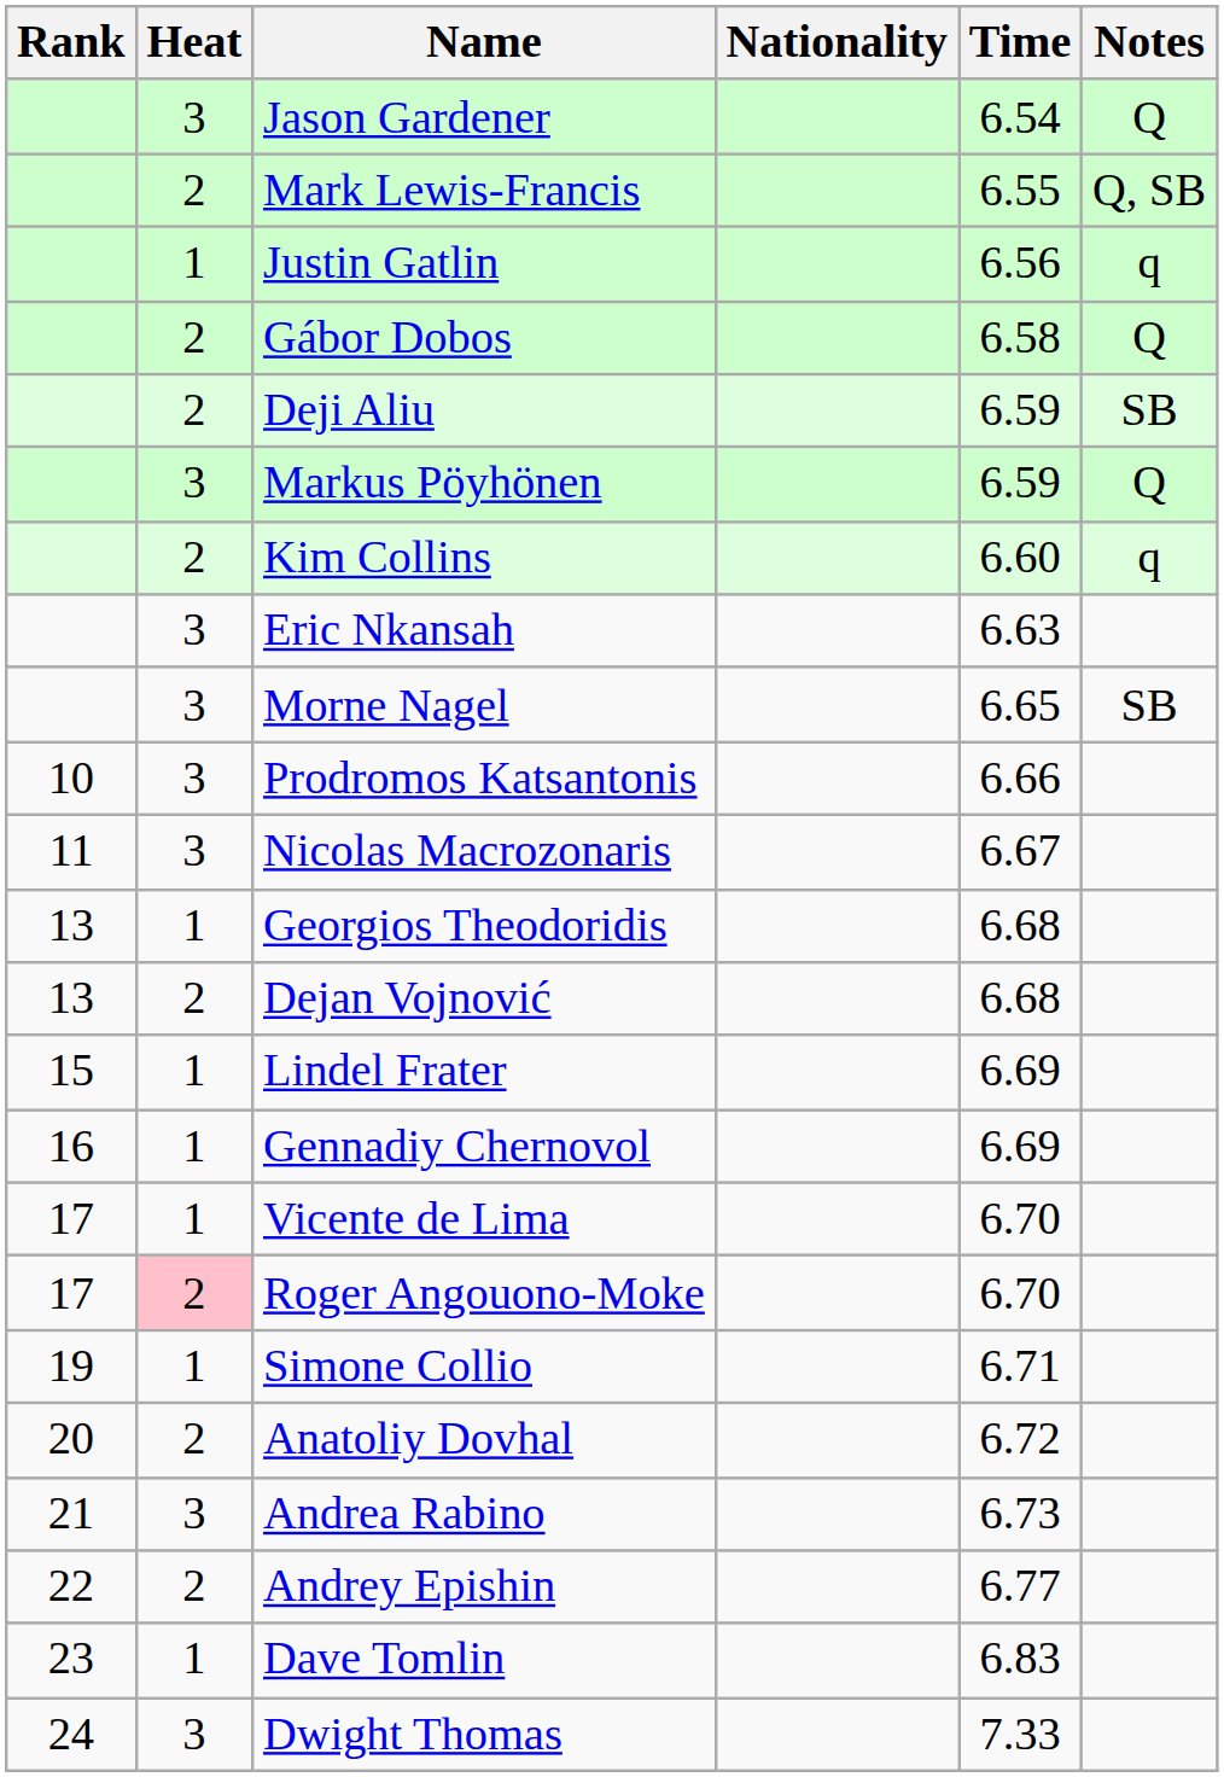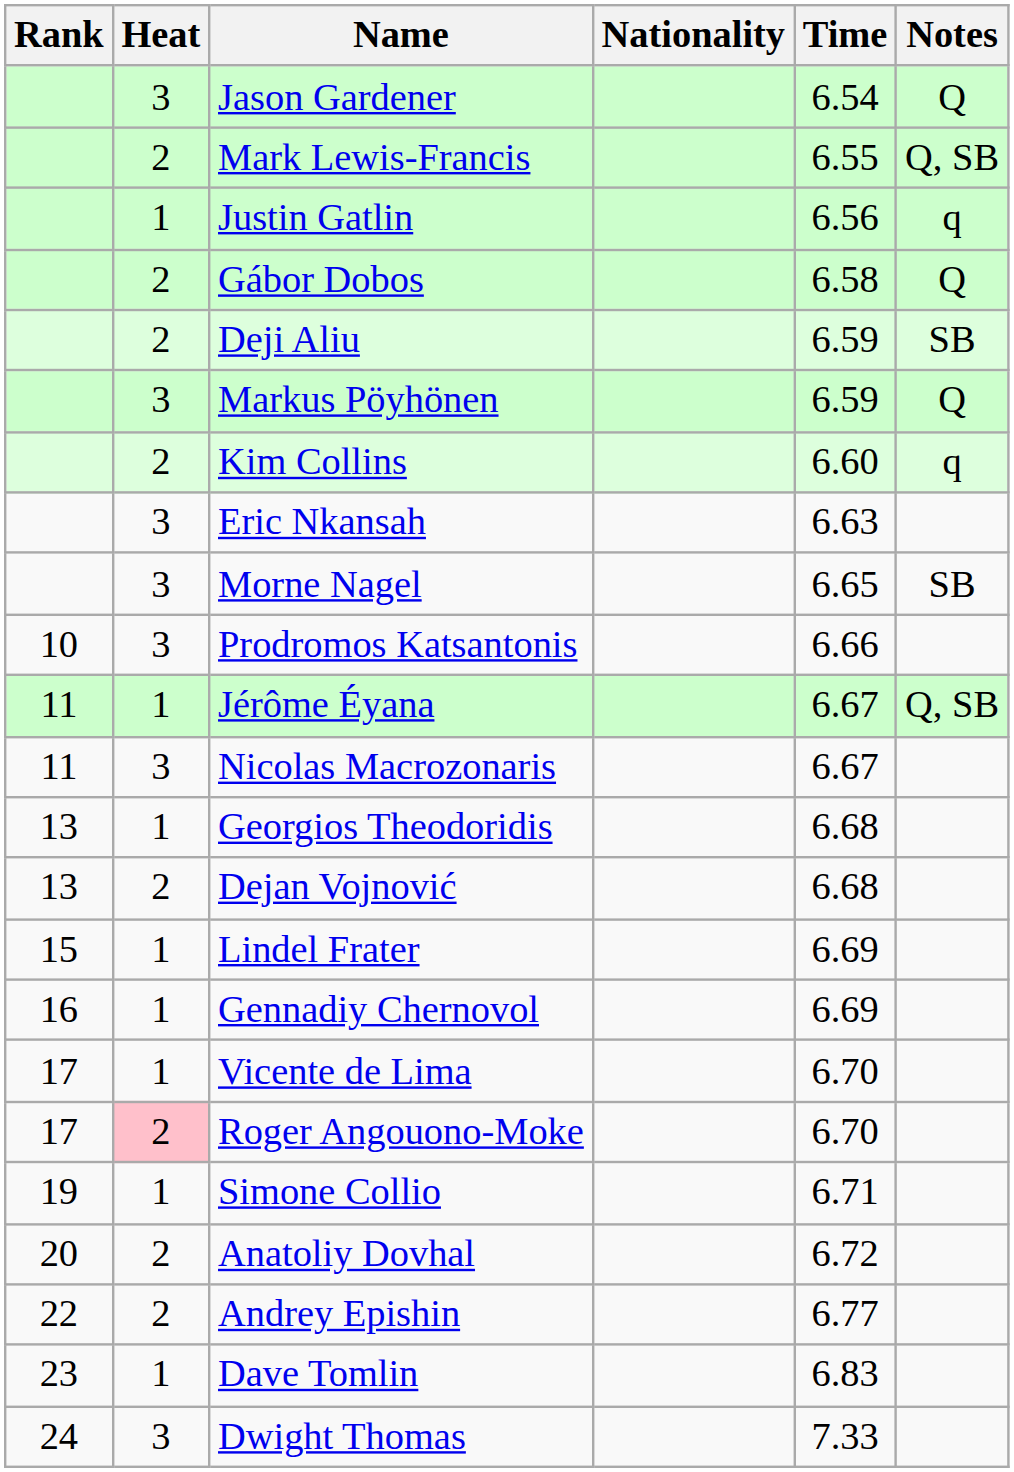+ row: 11 | 1 | Jérôme Éyana | 6.67 | Q, SB
- row: 21 | 3 | Andrea Rabino | 6.73
